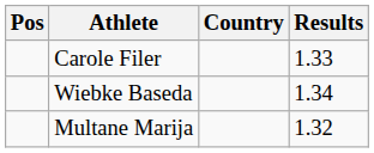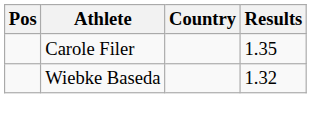Carole Filer | Results: 1.33 -> 1.35
Wiebke Baseda | Results: 1.34 -> 1.32
- row: Multane Marija | 1.32
